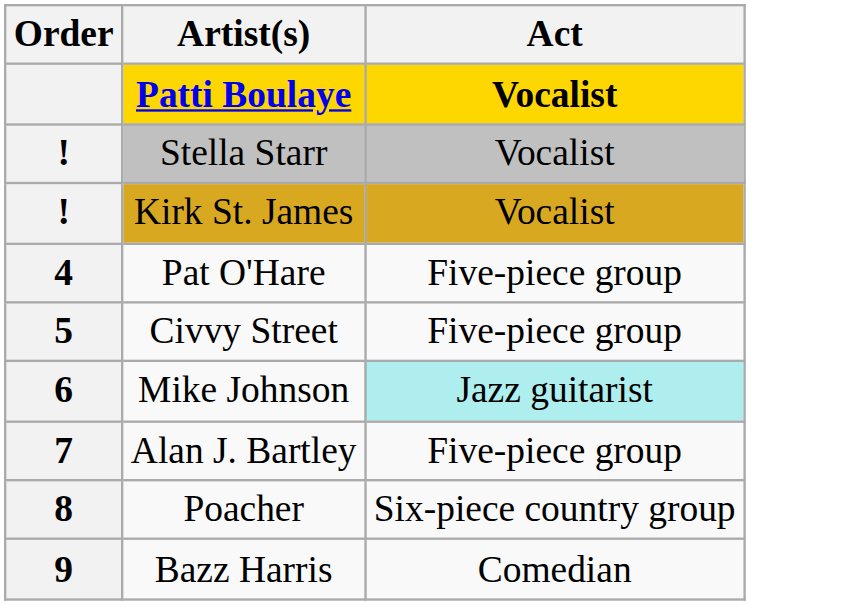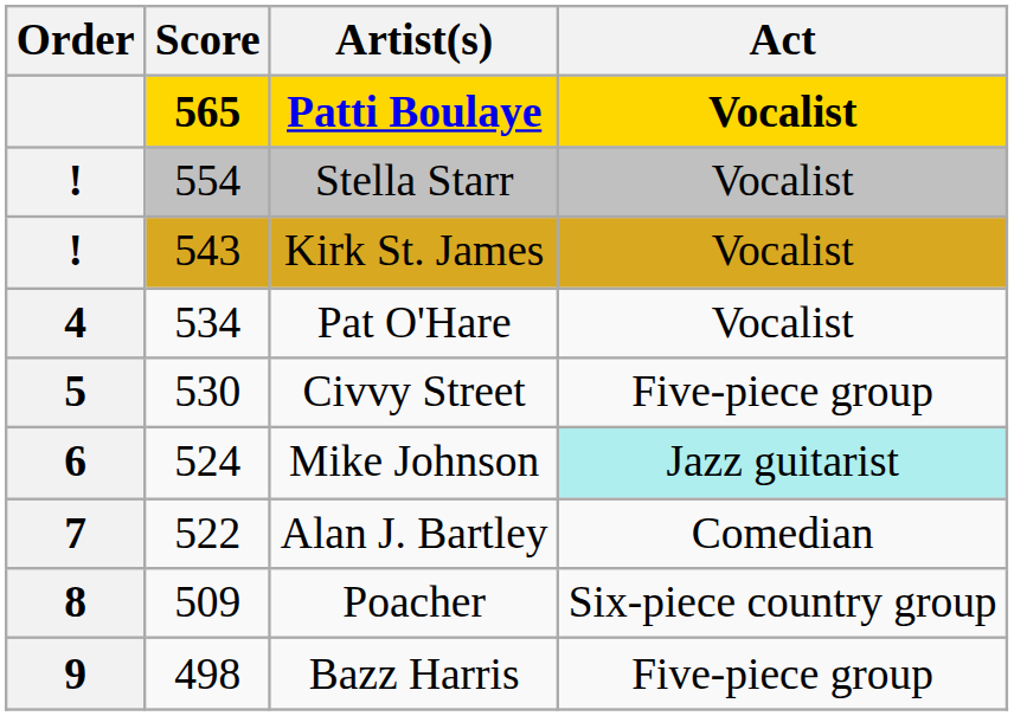+ column: Score | 565 | 554 | 543 | 534 | 530 | 524 | 522 | 509 | 498
Pat O'Hare | Act: Five-piece group -> Vocalist
Alan J. Bartley | Act: Five-piece group -> Comedian
Bazz Harris | Act: Comedian -> Five-piece group
